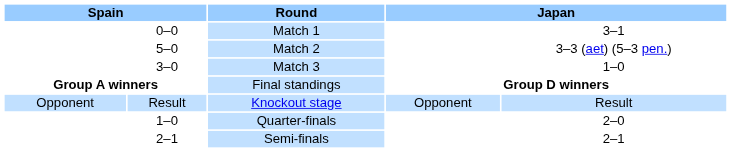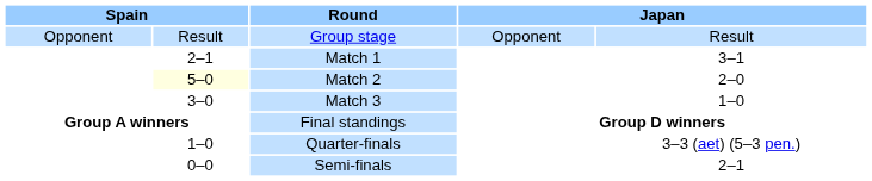+ row: Opponent | Result | Group stage | Opponent | Result
Match 1 | column 2: 0–0 -> 2–1
Match 2 | column 2: no background -> lightyellow background
Match 2 | column 5: 3–3 (aet) (5–3 pen.) -> 2–0
- row: Opponent | Result | Knockout stage | Opponent | Result
Quarter-finals | column 5: 2–0 -> 3–3 (aet) (5–3 pen.)
Semi-finals | column 2: 2–1 -> 0–0
